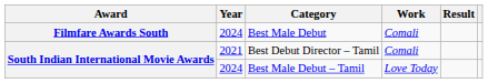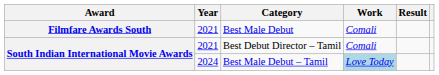Best Male Debut | Year: 2024 -> 2021
Best Male Debut – Tamil | Work: no background -> lightblue background
